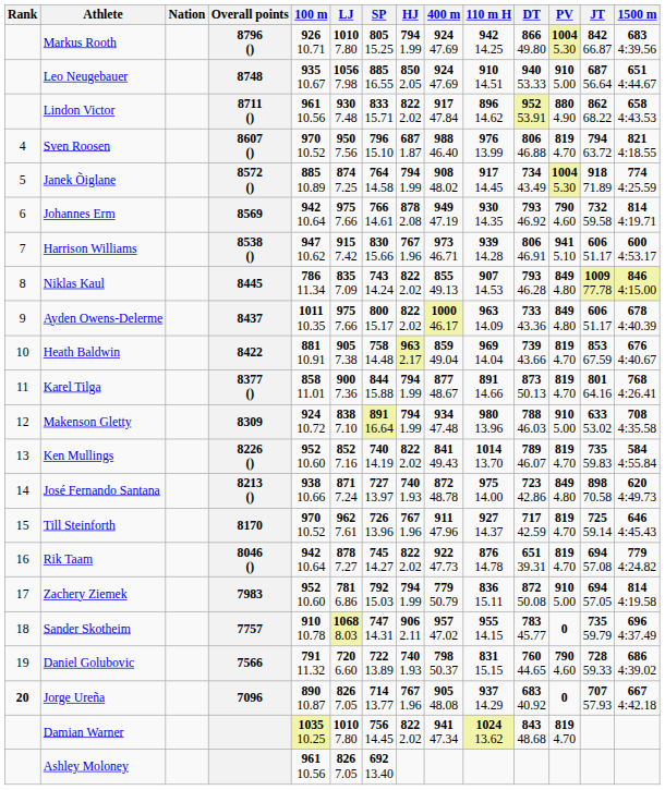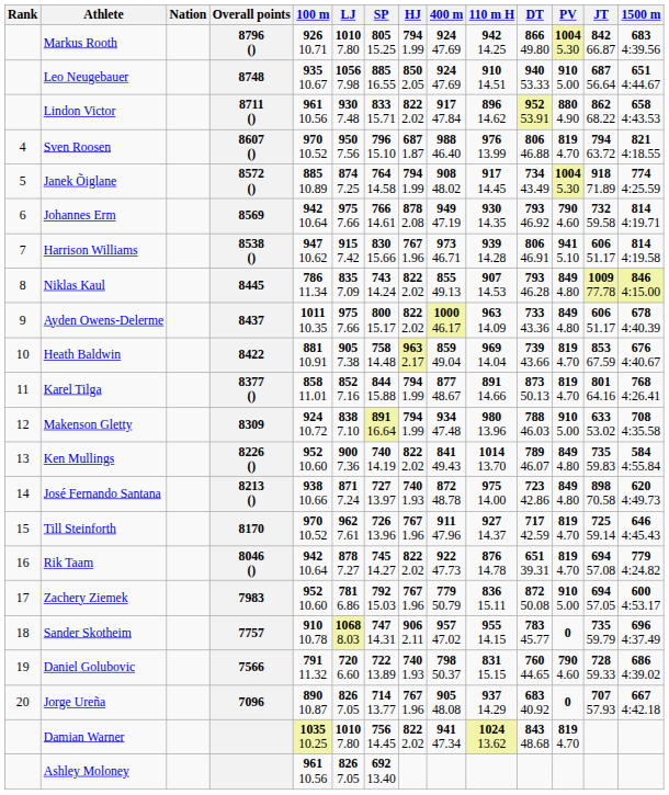Harrison Williams | 1500 m: 600 4:53.17 -> 814 4:19.58
Karel Tilga | LJ: 900 7.36 -> 852 7.16
Ken Mullings | LJ: 852 7.16 -> 900 7.36
Ken Mullings | PV: 819 4.70 -> 849 4.80
Zachery Ziemek | HJ: 794 1.99 -> 767 1.96
Zachery Ziemek | 1500 m: 814 4:19.58 -> 600 4:53.17
Jorge Ureña | Rank: bold -> normal
